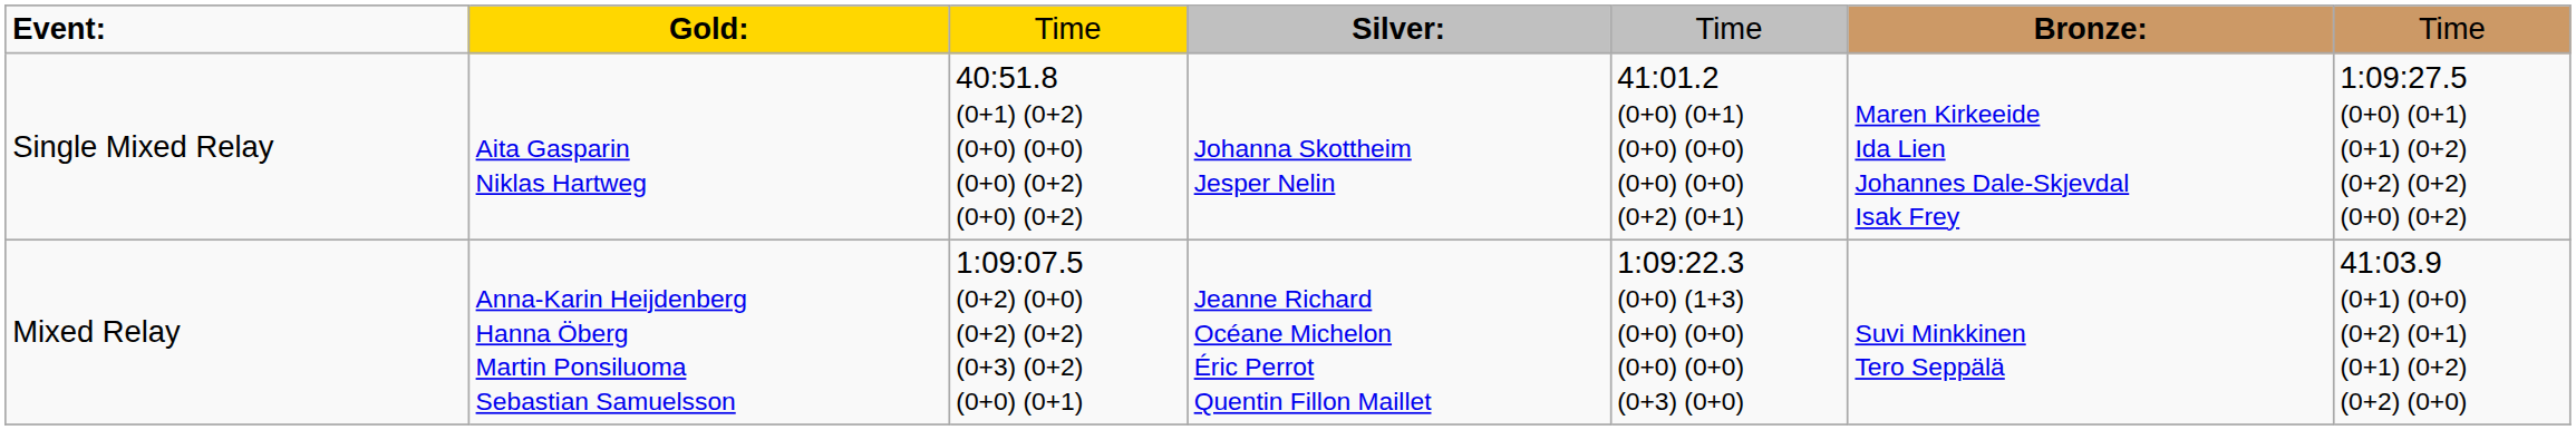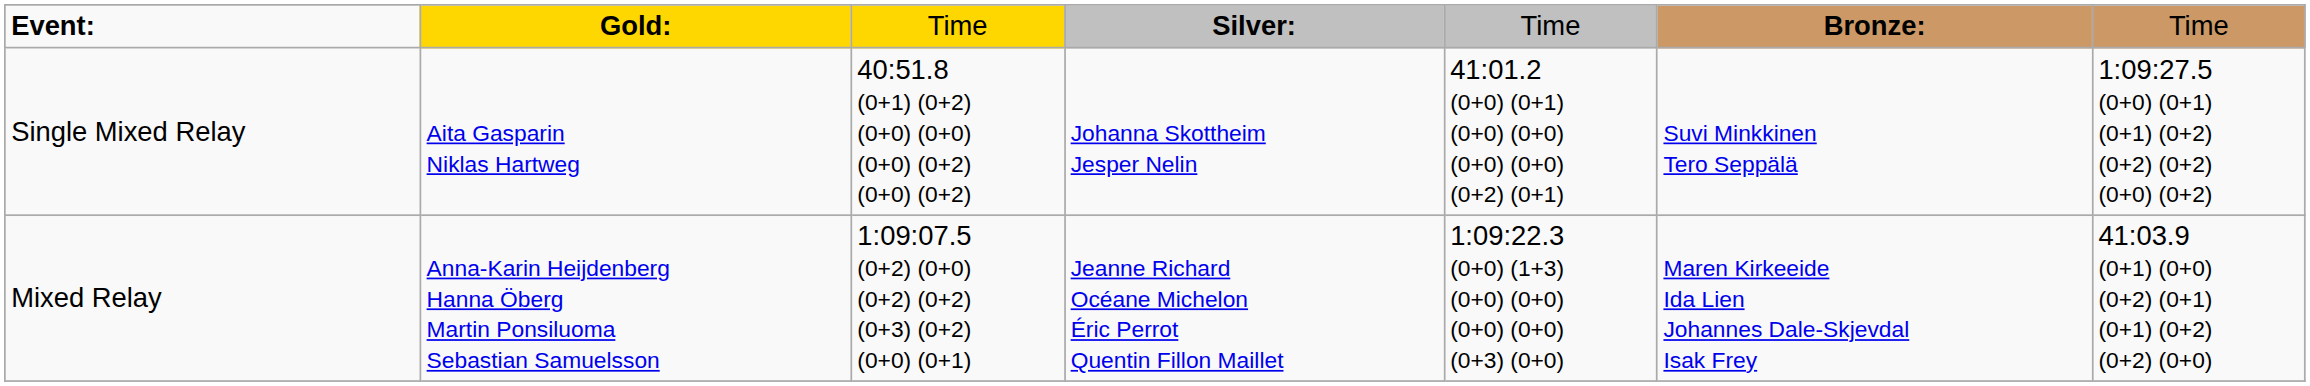Single Mixed Relay | column 6: Maren Kirkeeide Ida Lien Johannes Dale-Skjevdal Isak Frey -> Suvi Minkkinen Tero Seppälä
Mixed Relay | column 6: Suvi Minkkinen Tero Seppälä -> Maren Kirkeeide Ida Lien Johannes Dale-Skjevdal Isak Frey
